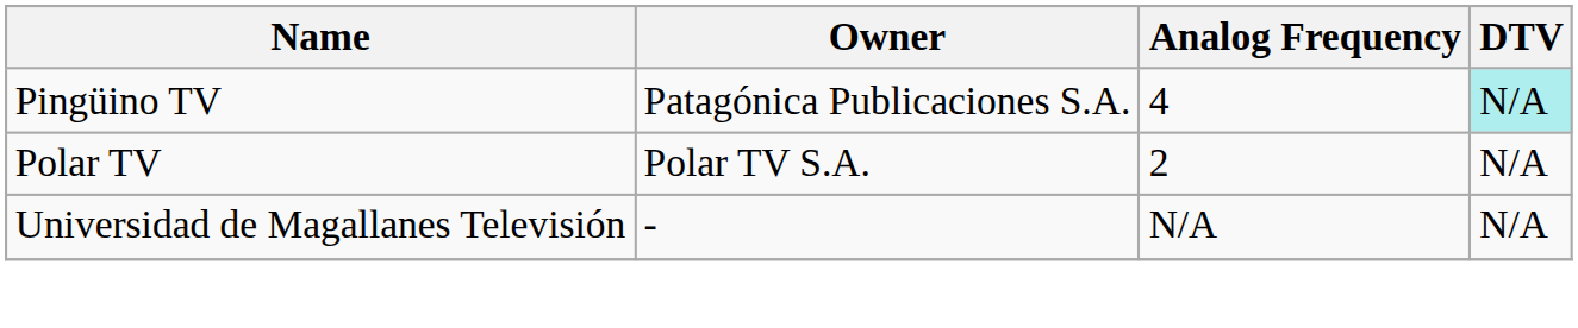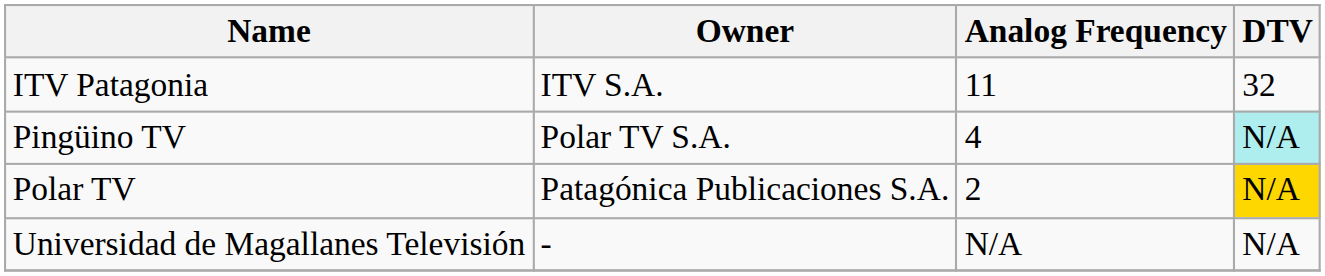+ row: ITV Patagonia | ITV S.A. | 11 | 32
Pingüino TV | Owner: Patagónica Publicaciones S.A. -> Polar TV S.A.
Polar TV | Owner: Polar TV S.A. -> Patagónica Publicaciones S.A.
Polar TV | DTV: no background -> gold background
